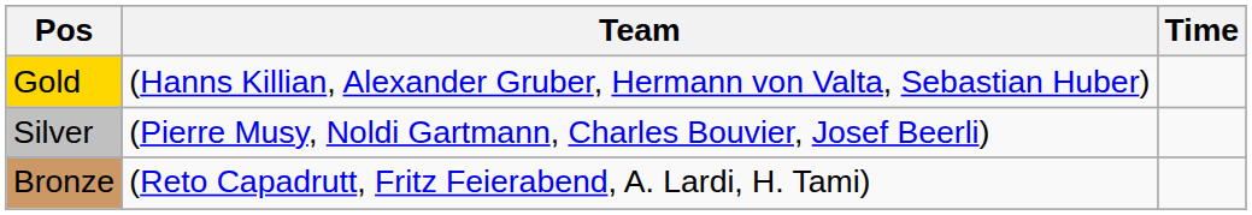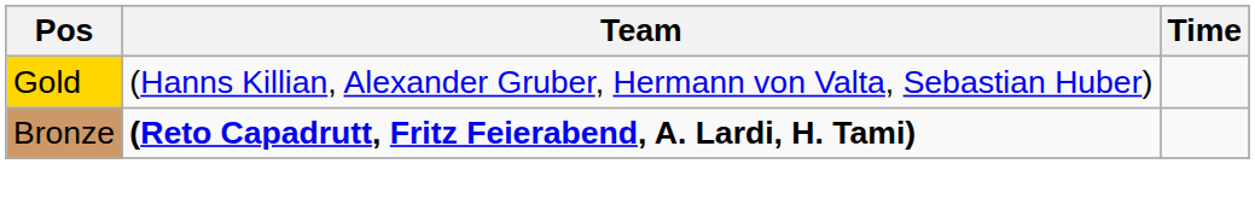- row: Silver | (Pierre Musy, Noldi Gartmann, Charles Bouvier, Josef Beerli)
Bronze | Team: normal -> bold
